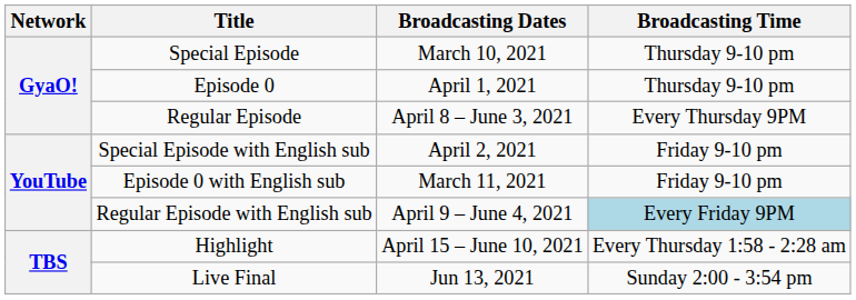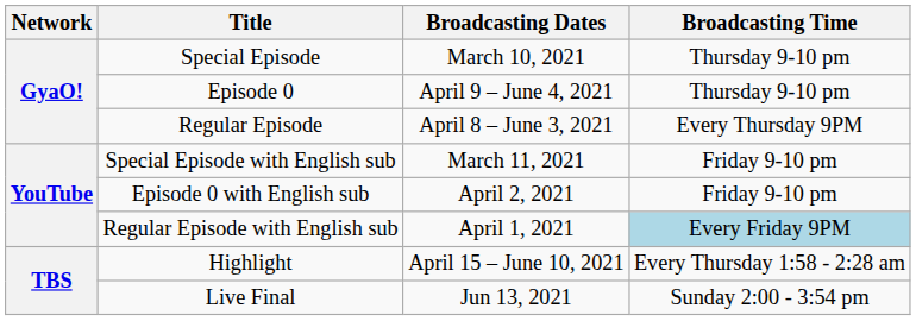Episode 0 | Broadcasting Dates: April 1, 2021 -> April 9 – June 4, 2021
Special Episode with English sub | Broadcasting Dates: April 2, 2021 -> March 11, 2021
Episode 0 with English sub | Broadcasting Dates: March 11, 2021 -> April 2, 2021
Regular Episode with English sub | Broadcasting Dates: April 9 – June 4, 2021 -> April 1, 2021
